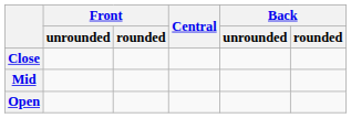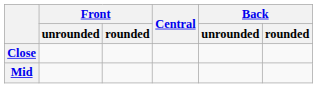- row: Open
